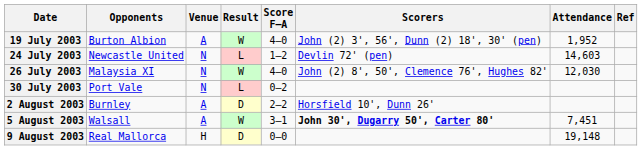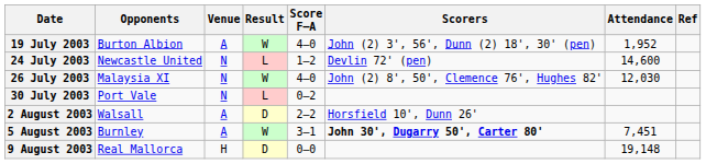24 July 2003 | Attendance: 14,603 -> 14,600
2 August 2003 | Opponents: Burnley -> Walsall
5 August 2003 | Opponents: Walsall -> Burnley
